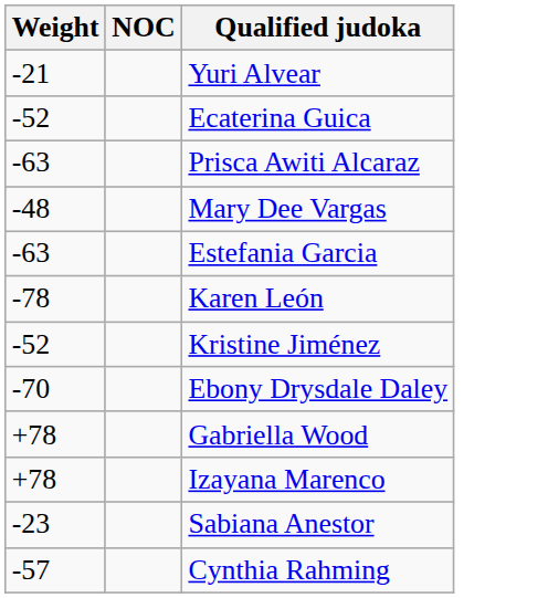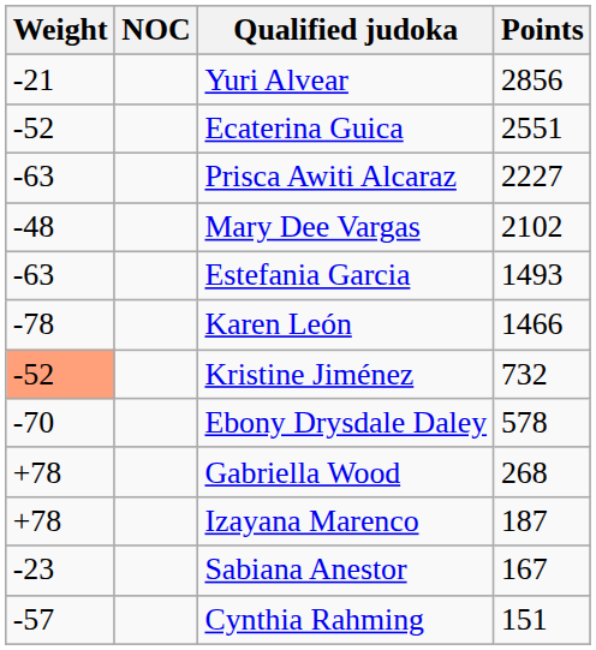+ column: Points | 2856 | 2551 | 2227 | 2102 | 1493 | 1466 | 732 | 578 | 268 | 187 | 167 | 151
Kristine Jiménez | Weight: no background -> lightsalmon background
